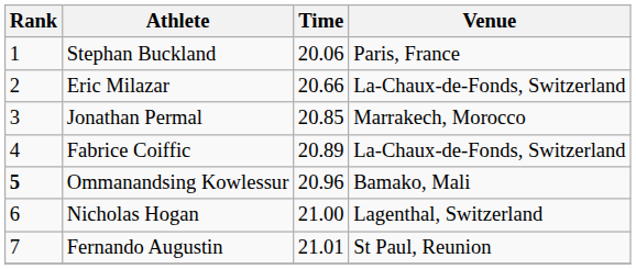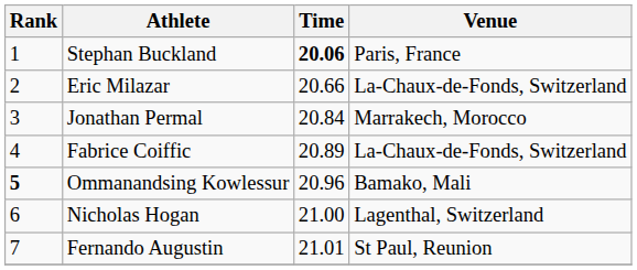Stephan Buckland | Time: normal -> bold
Jonathan Permal | Time: 20.85 -> 20.84
